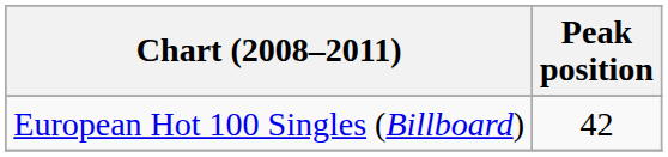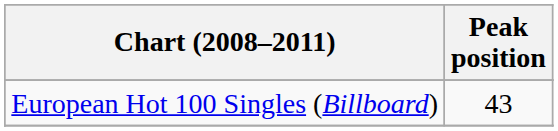European Hot 100 Singles (Billboard) | Peak position: 42 -> 43
